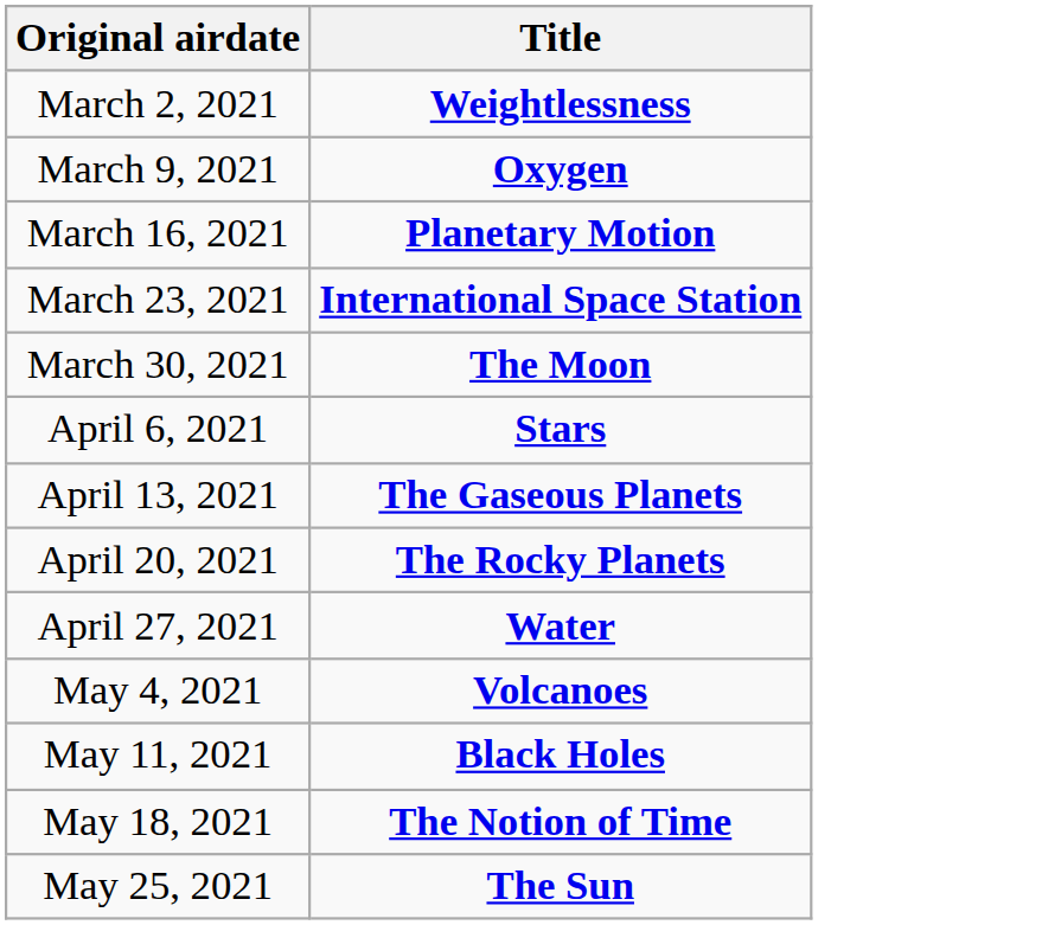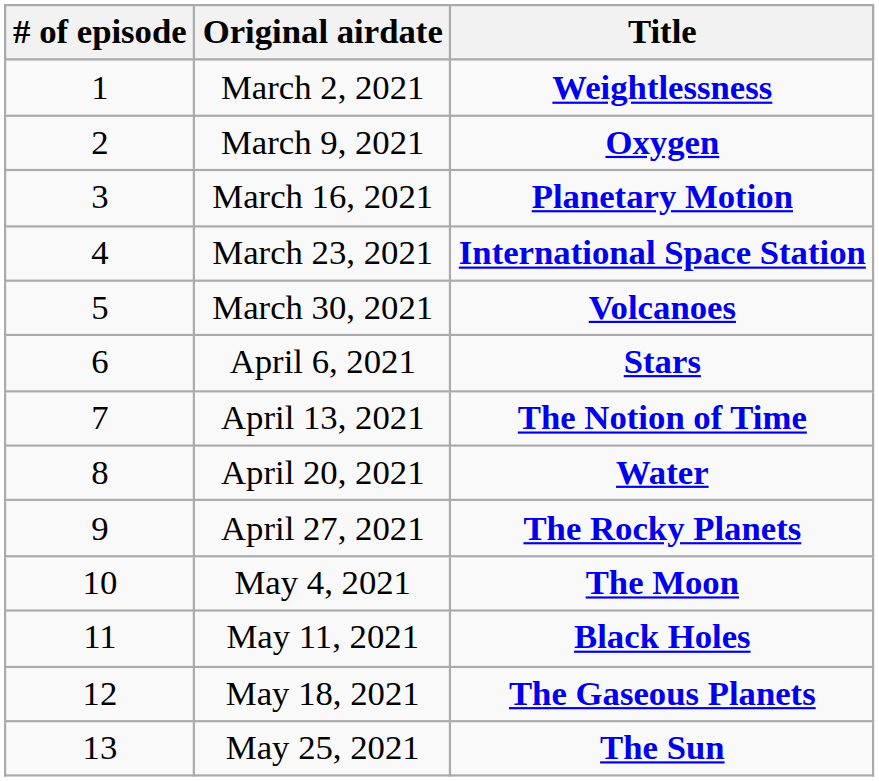+ column: # of episode | 1 | 2 | 3 | 4 | 5 | 6 | 7 | 8 | 9 | 10 | 11 | 12 | 13
March 30, 2021 | Title: The Moon -> Volcanoes
April 13, 2021 | Title: The Gaseous Planets -> The Notion of Time
April 20, 2021 | Title: The Rocky Planets -> Water
April 27, 2021 | Title: Water -> The Rocky Planets
May 4, 2021 | Title: Volcanoes -> The Moon
May 18, 2021 | Title: The Notion of Time -> The Gaseous Planets
